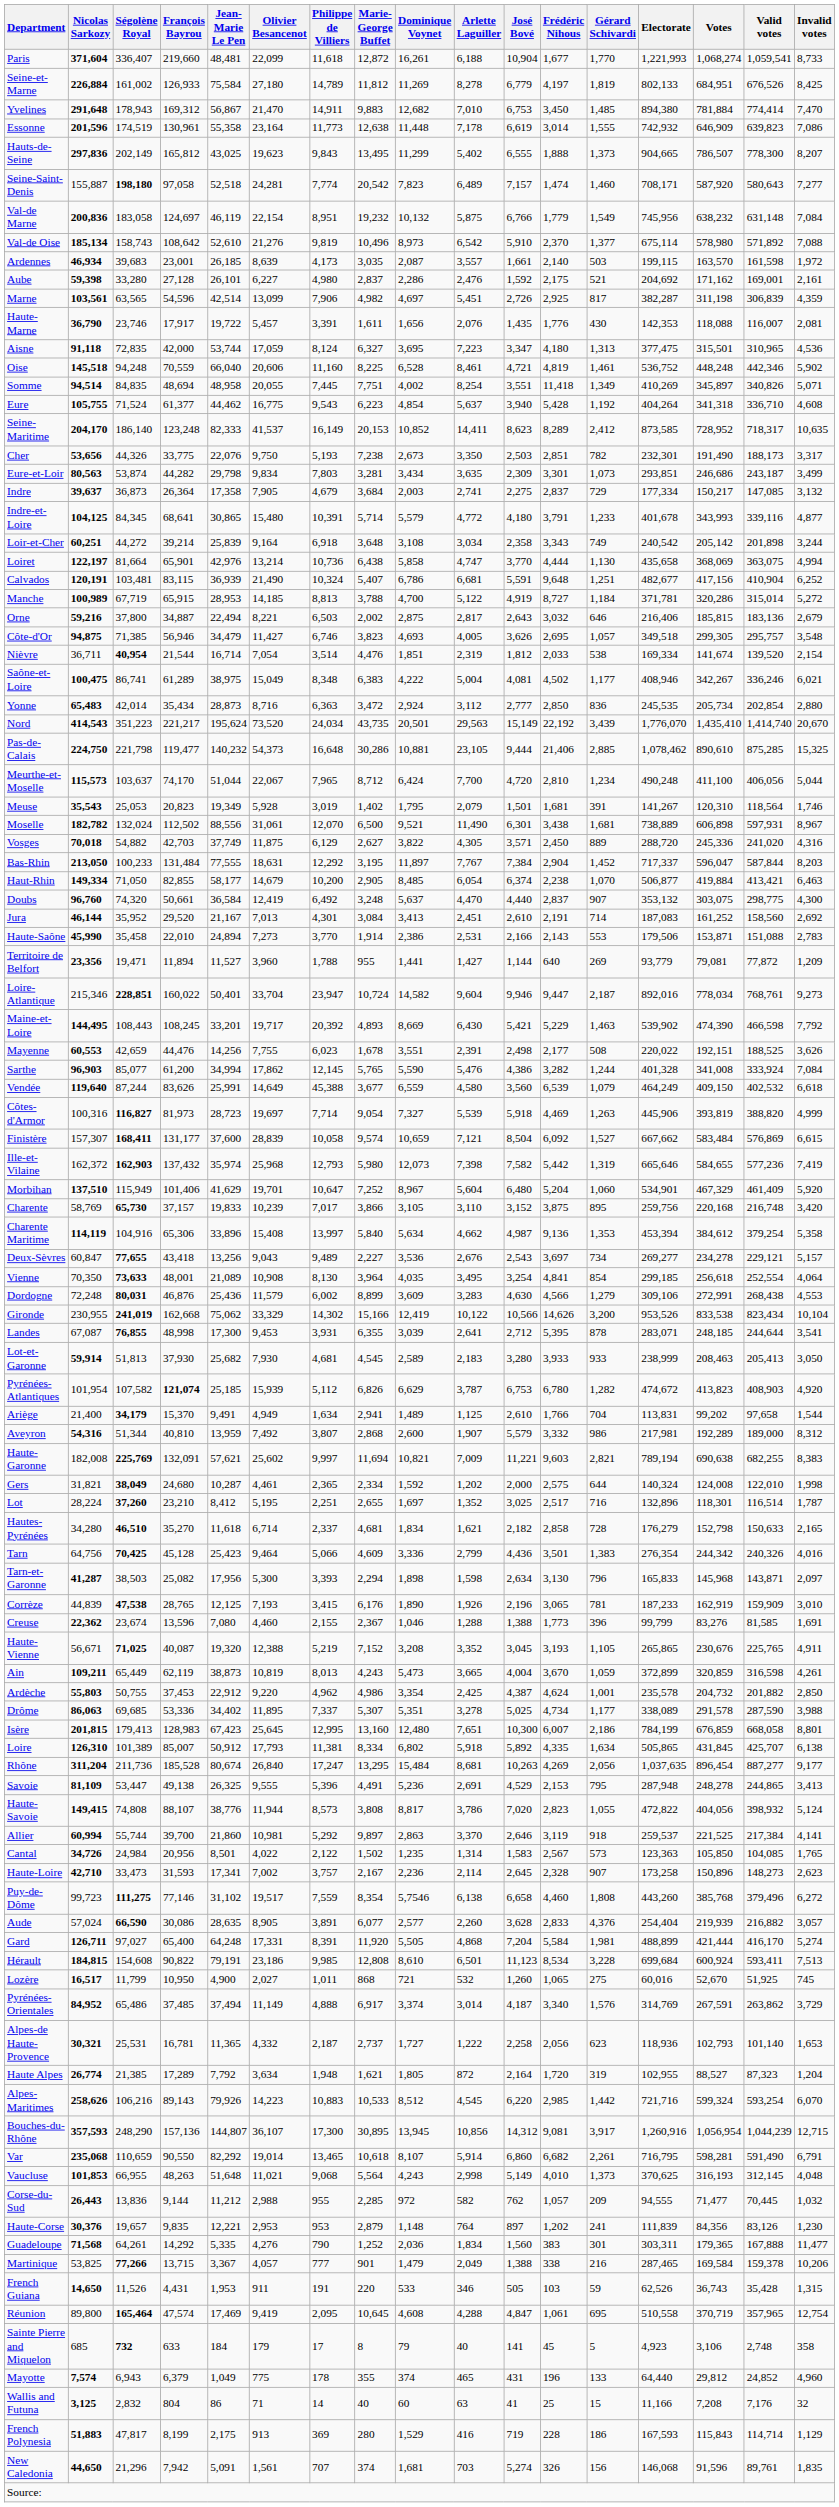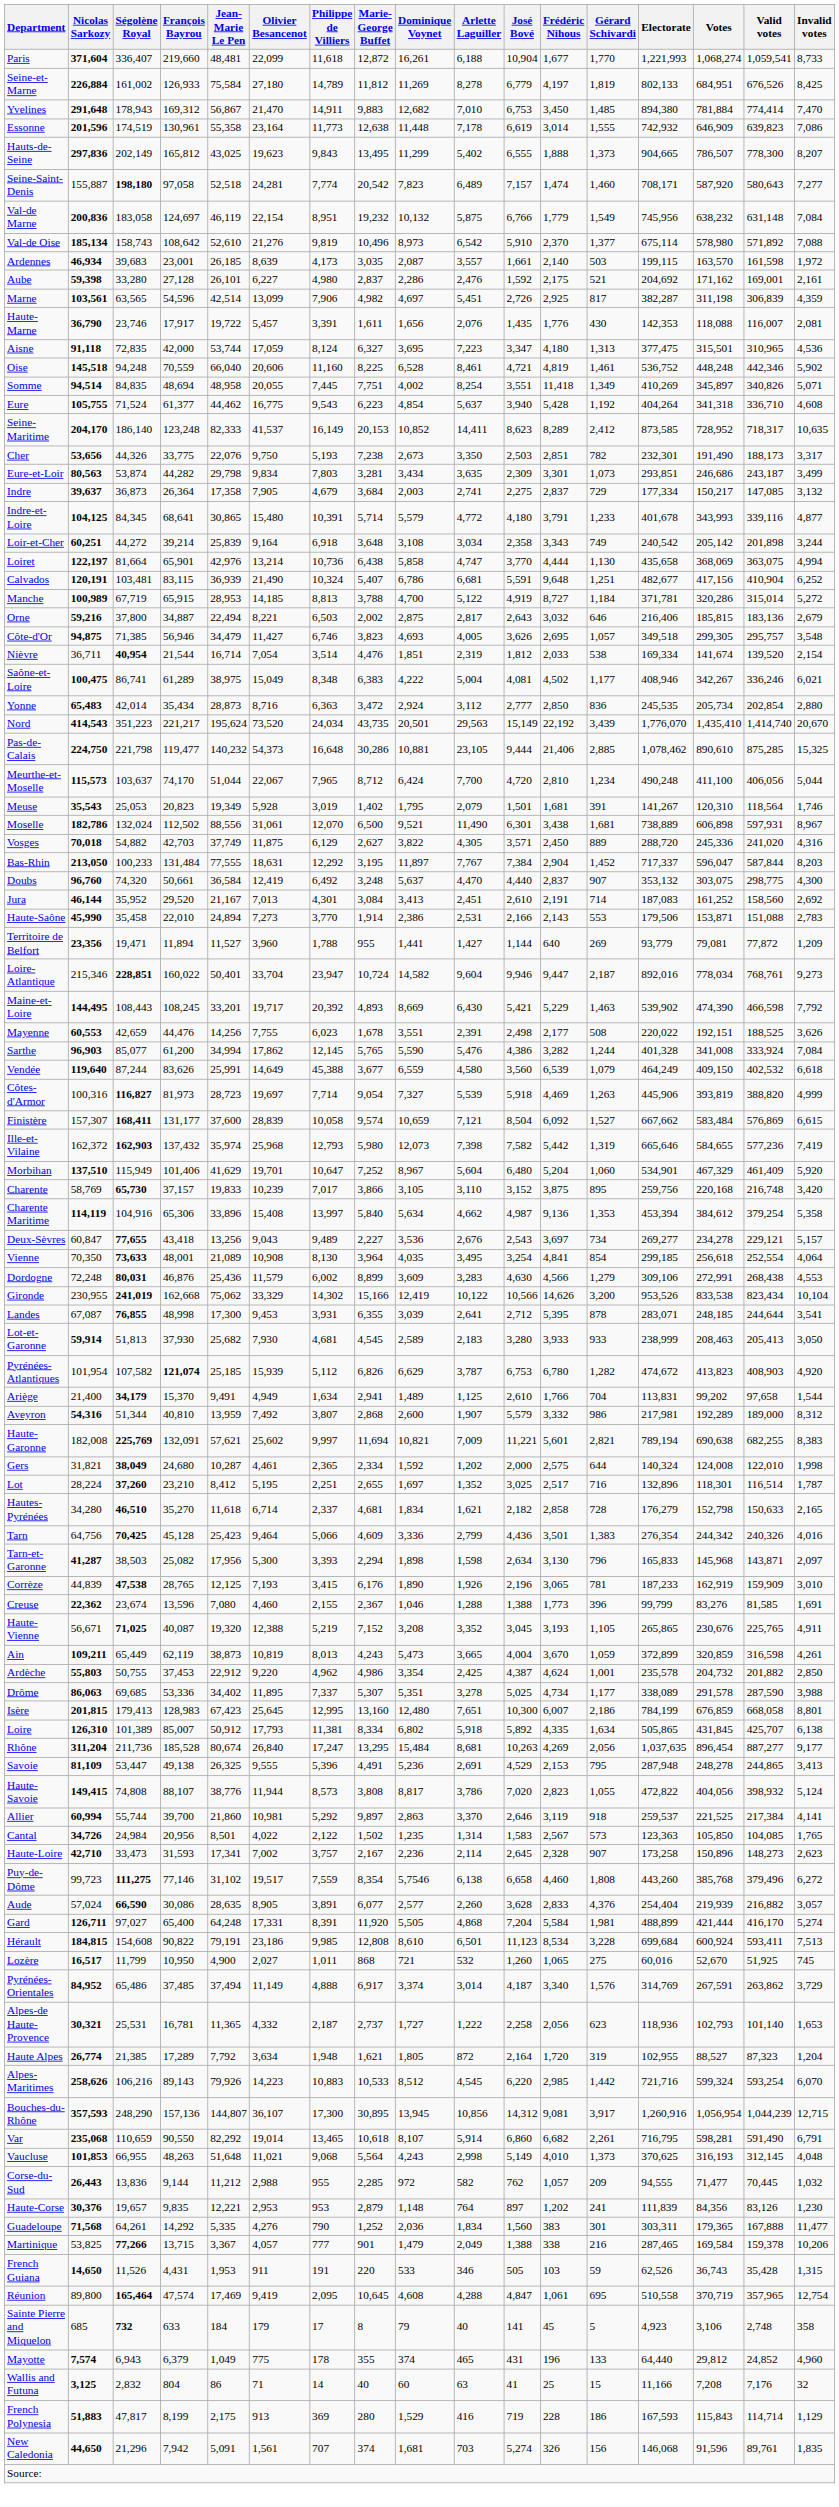Moselle | Nicolas Sarkozy: 182,782 -> 182,786
- row: Haut-Rhin | 149,334 | 71,050 | 82,855 | 58,177 | 14,679 | 10,200 | 2,905 | 8,485 | 6,054 | 6,374 | 2,238 | 1,070 | 506,877 | 419,884 | 413,421 | 6,463
Haute-Garonne | Frédéric Nihous: 9,603 -> 5,601
